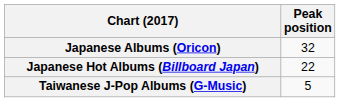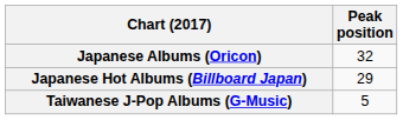Japanese Hot Albums (Billboard Japan) | Peak position: 22 -> 29
